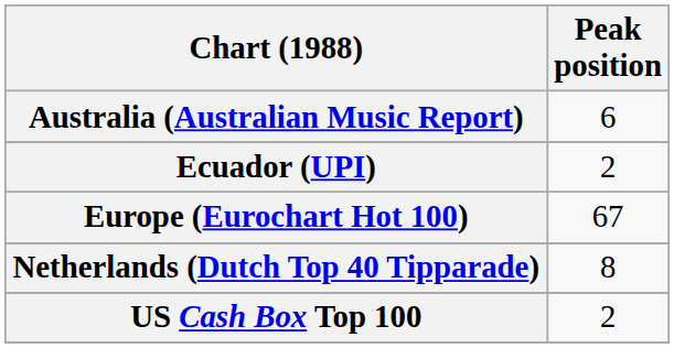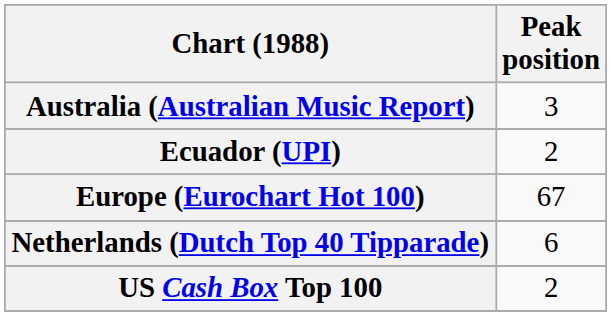Australia (Australian Music Report) | Peak position: 6 -> 3
Netherlands (Dutch Top 40 Tipparade) | Peak position: 8 -> 6
